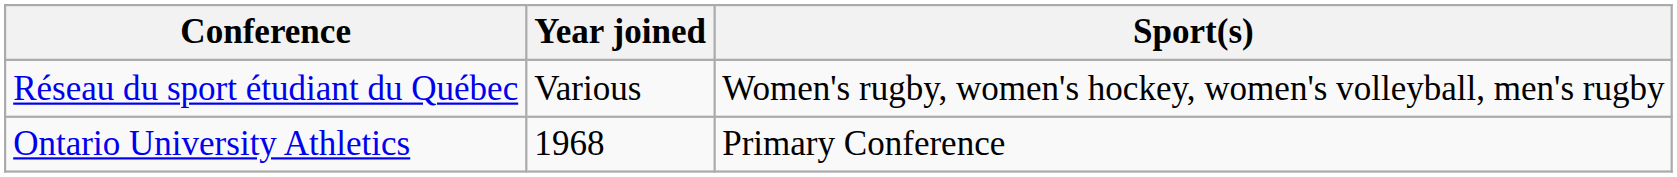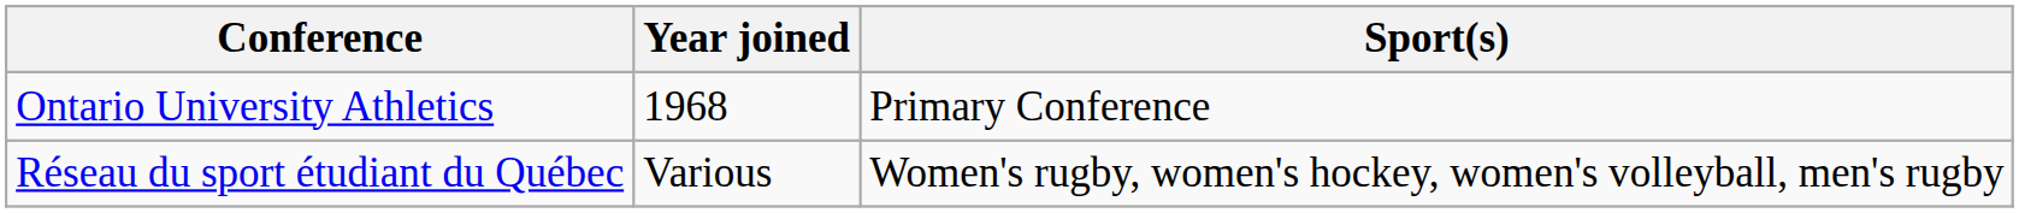rows swapped: Ontario University Athletics <-> Réseau du sport étudiant du Québec
